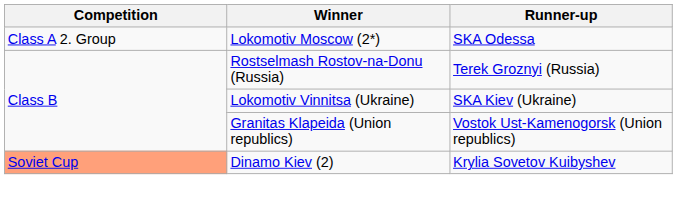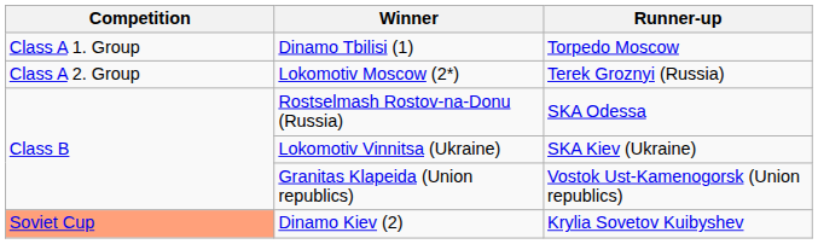+ row: Class A 1. Group | Dinamo Tbilisi (1) | Torpedo Moscow
Lokomotiv Moscow (2*) | Runner-up: SKA Odessa -> Terek Groznyi (Russia)
Rostselmash Rostov-na-Donu (Russia) | Runner-up: Terek Groznyi (Russia) -> SKA Odessa
